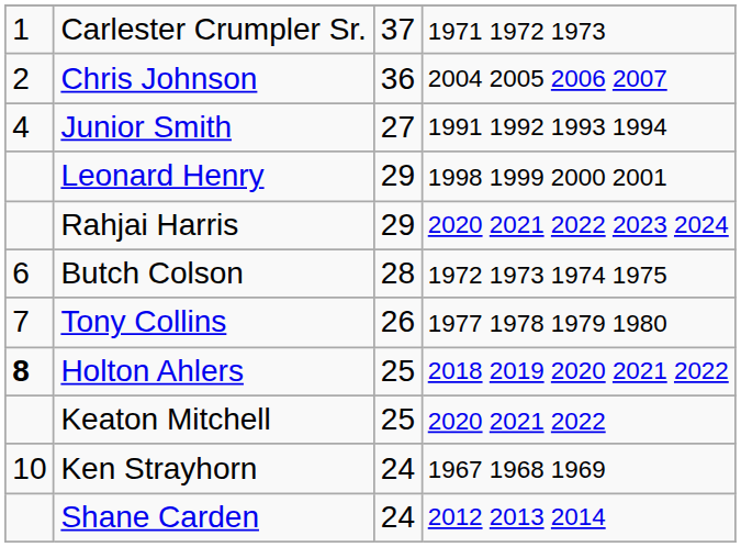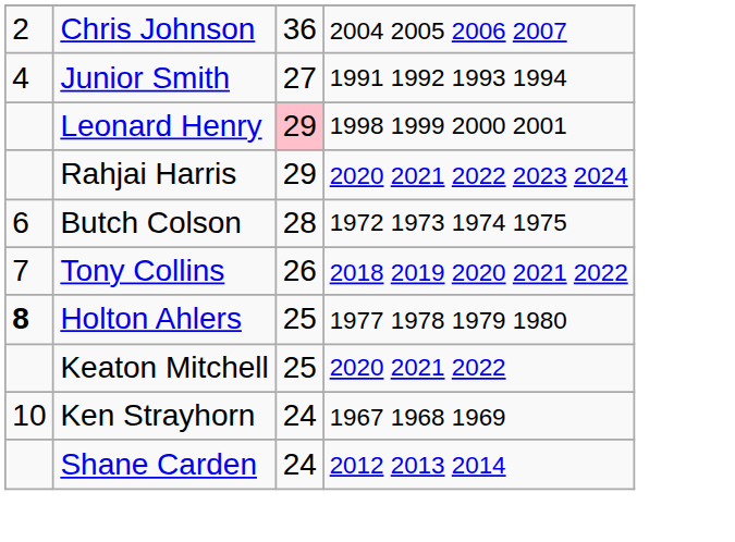- row: 1 | Carlester Crumpler Sr. | 37 | 1971 1972 1973
Leonard Henry | column 3: no background -> pink background
Tony Collins | column 4: 1977 1978 1979 1980 -> 2018 2019 2020 2021 2022
Holton Ahlers | column 4: 2018 2019 2020 2021 2022 -> 1977 1978 1979 1980
